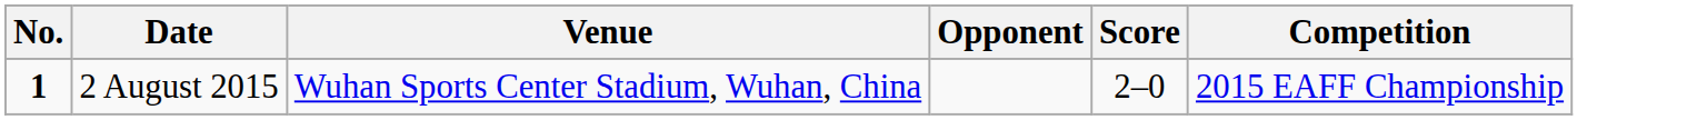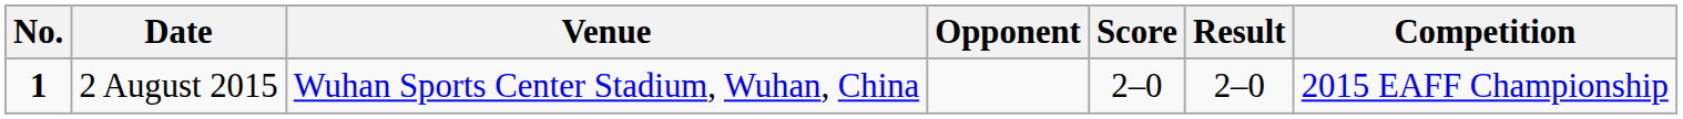+ column: Result | 2–0
